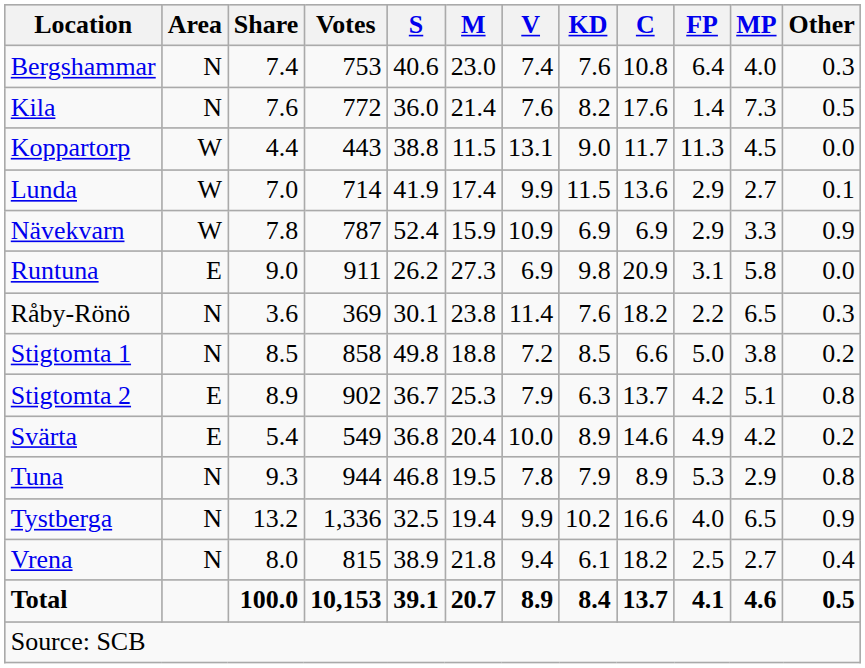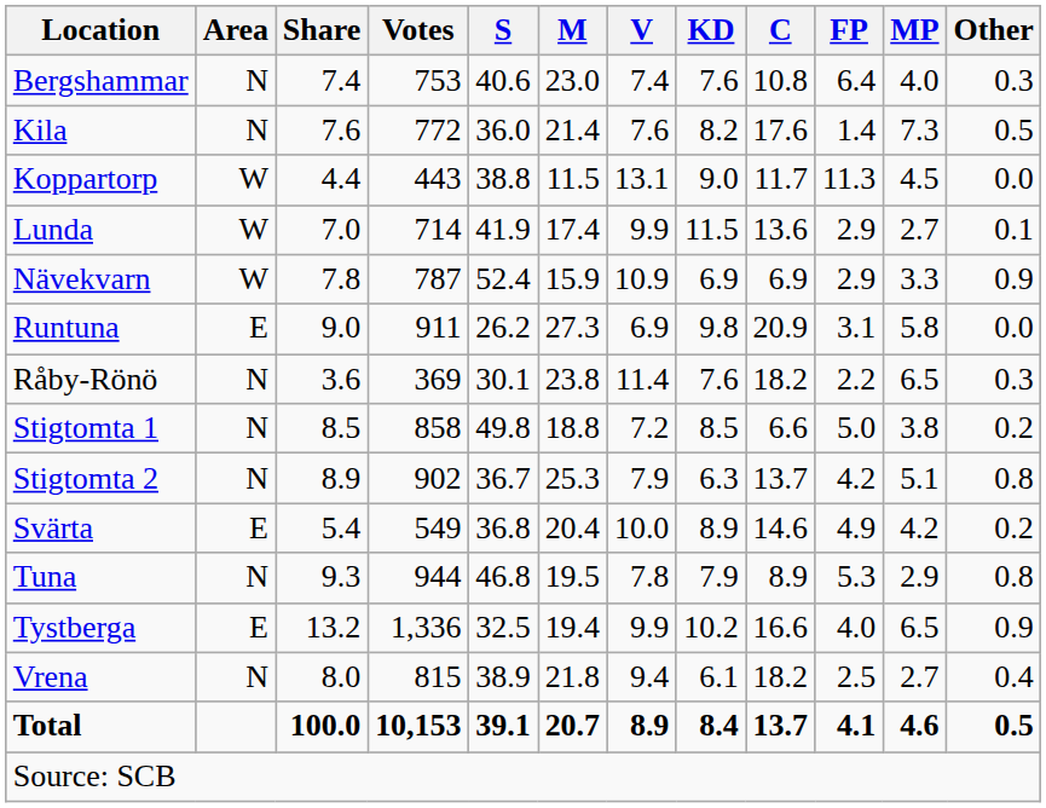Stigtomta 2 | Area: E -> N
Tystberga | Area: N -> E
